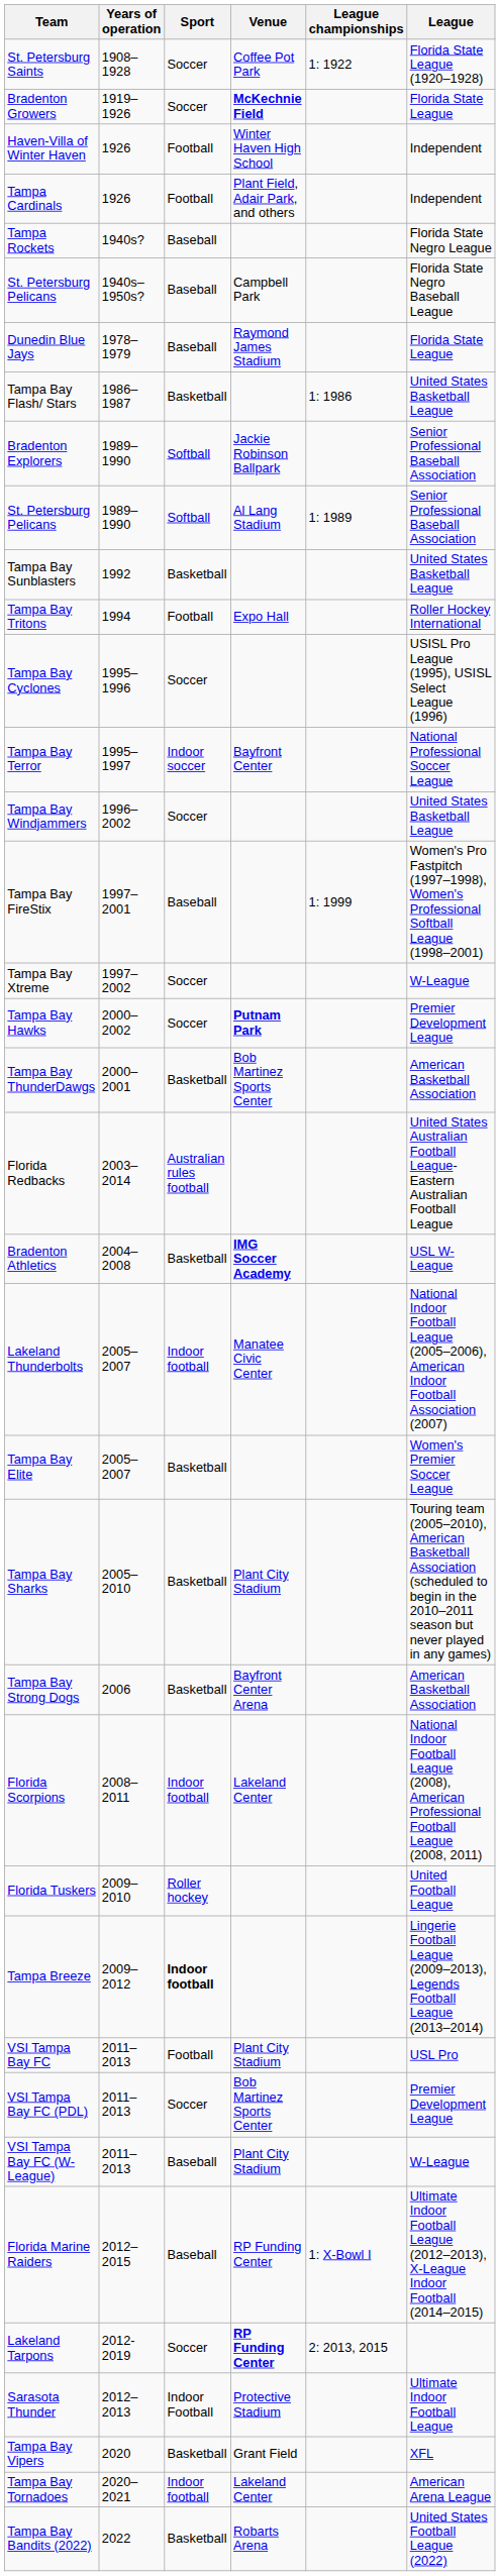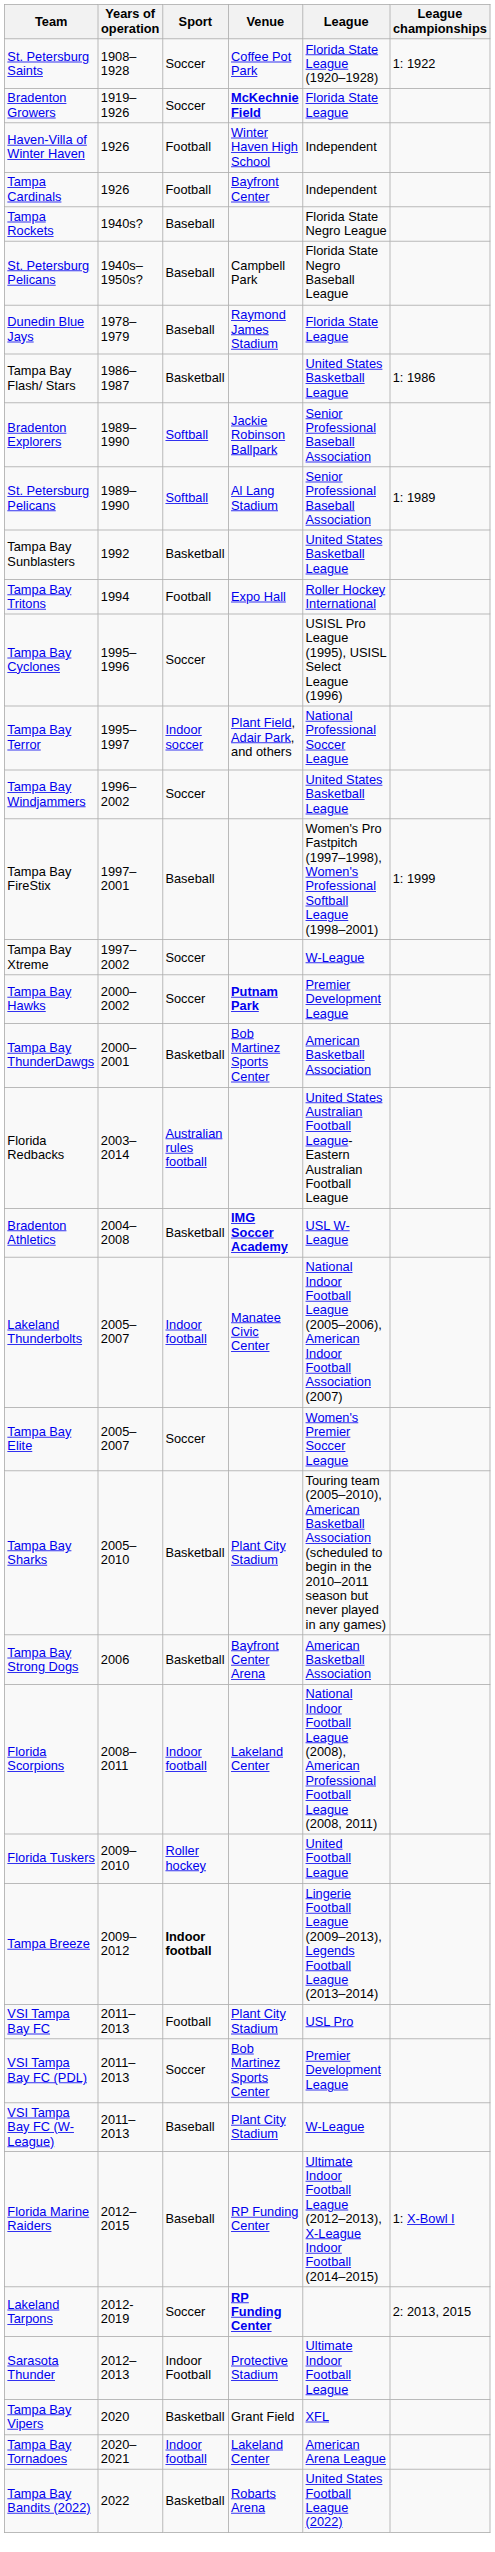columns swapped: League <-> League championships
Tampa Cardinals | Venue: Plant Field, Adair Park, and others -> Bayfront Center
Tampa Bay Terror | Venue: Bayfront Center -> Plant Field, Adair Park, and others
Tampa Bay Elite | Sport: Basketball -> Soccer
